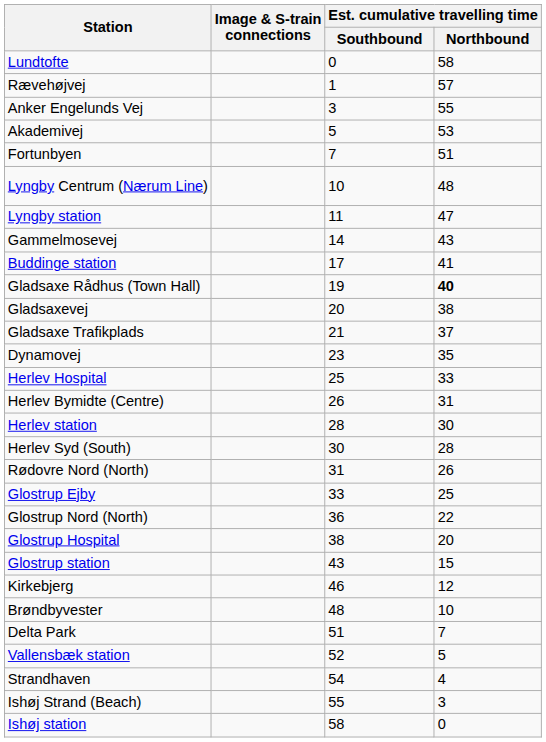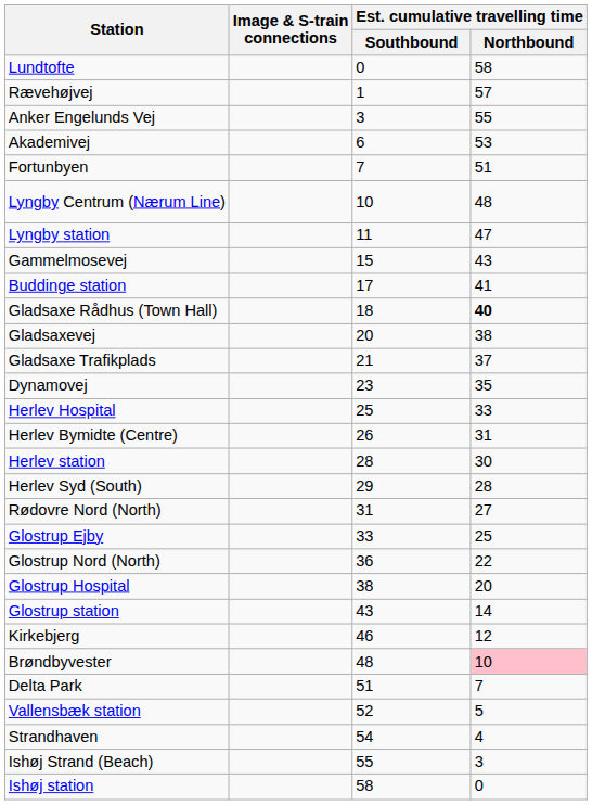Akademivej | Est. cumulative travelling time / Southbound: 5 -> 6
Gammelmosevej | Est. cumulative travelling time / Southbound: 14 -> 15
Gladsaxe Rådhus (Town Hall) | Est. cumulative travelling time / Southbound: 19 -> 18
Herlev Syd (South) | Est. cumulative travelling time / Southbound: 30 -> 29
Rødovre Nord (North) | Est. cumulative travelling time / Northbound: 26 -> 27
Glostrup station | Est. cumulative travelling time / Northbound: 15 -> 14
Brøndbyvester | Est. cumulative travelling time / Northbound: no background -> pink background
